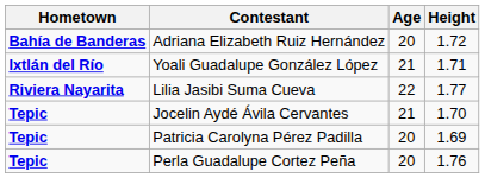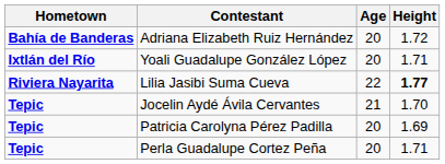Yoali Guadalupe González López | Age: 21 -> 20
Lilia Jasibi Suma Cueva | Height: normal -> bold
Perla Guadalupe Cortez Peña | Height: 1.76 -> 1.71
